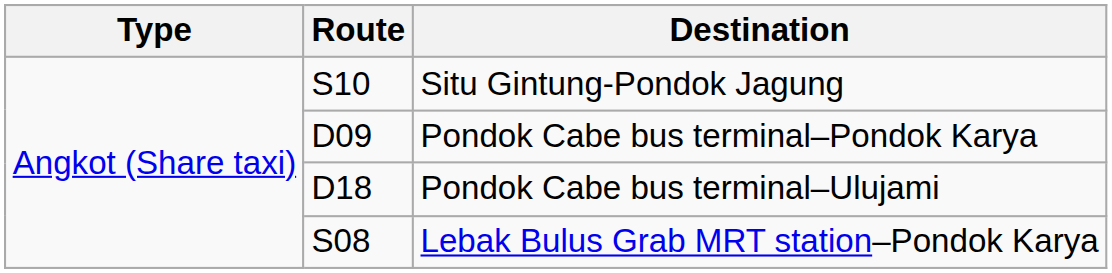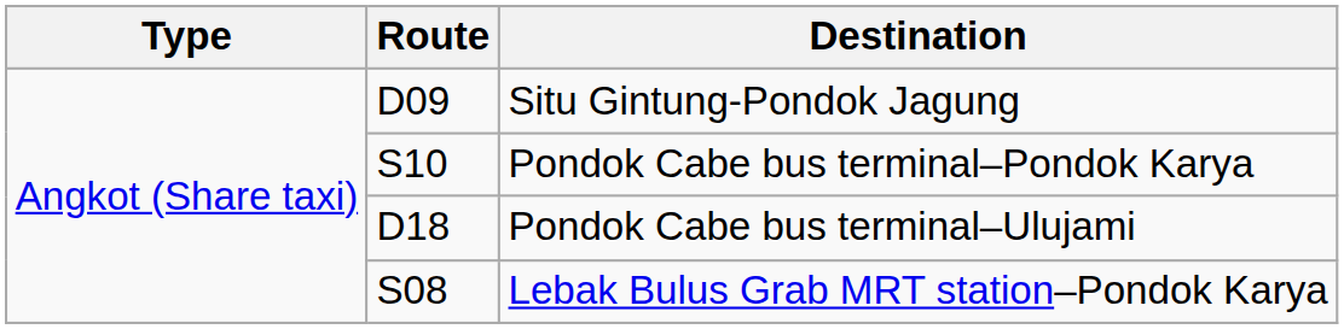Situ Gintung-Pondok Jagung | Route: S10 -> D09
Pondok Cabe bus terminal–Pondok Karya | Route: D09 -> S10
